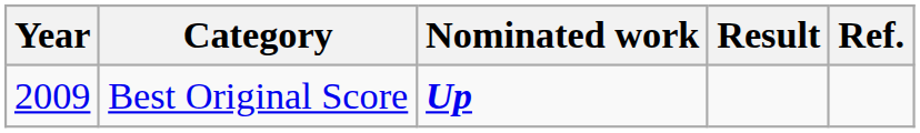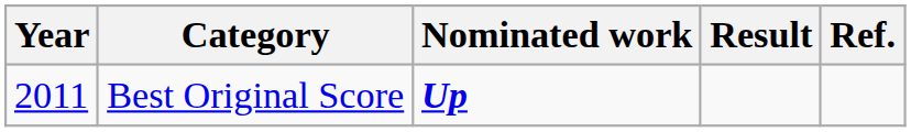Best Original Score | Year: 2009 -> 2011
